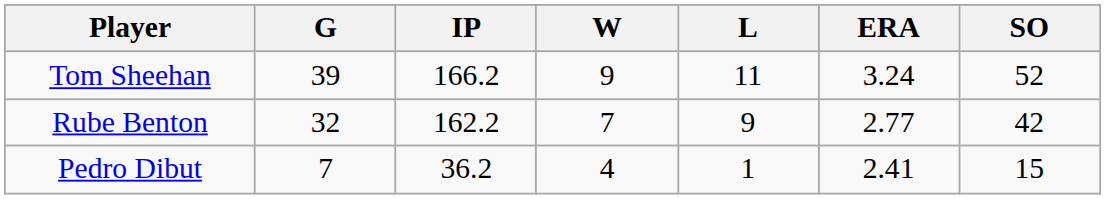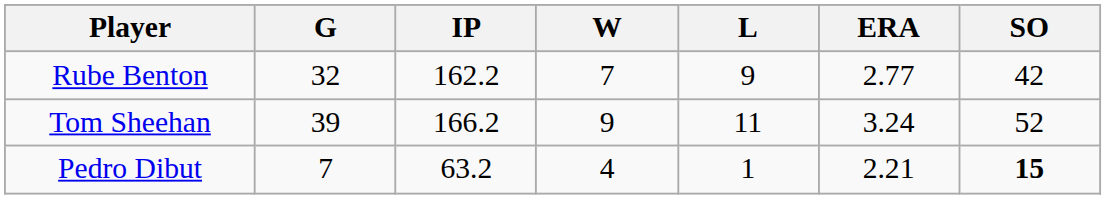rows swapped: Tom Sheehan <-> Rube Benton
Pedro Dibut | IP: 36.2 -> 63.2
Pedro Dibut | ERA: 2.41 -> 2.21
Pedro Dibut | SO: normal -> bold
